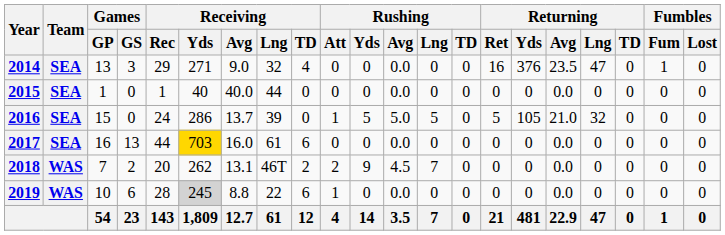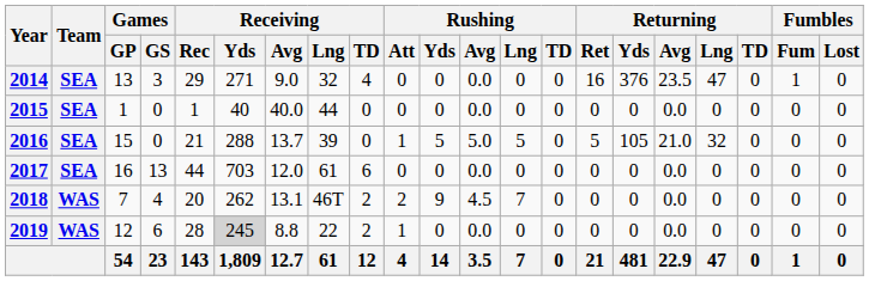2016 | Receiving / Rec: 24 -> 21
2016 | Receiving / Yds: 286 -> 288
2017 | Receiving / Yds: gold background -> no background
2017 | Receiving / Avg: 16.0 -> 12.0
2018 | Games / GS: 2 -> 4
2019 | Games / GP: 10 -> 12
2019 | Receiving / TD: 6 -> 2
